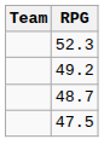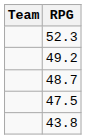+ row: 43.8
